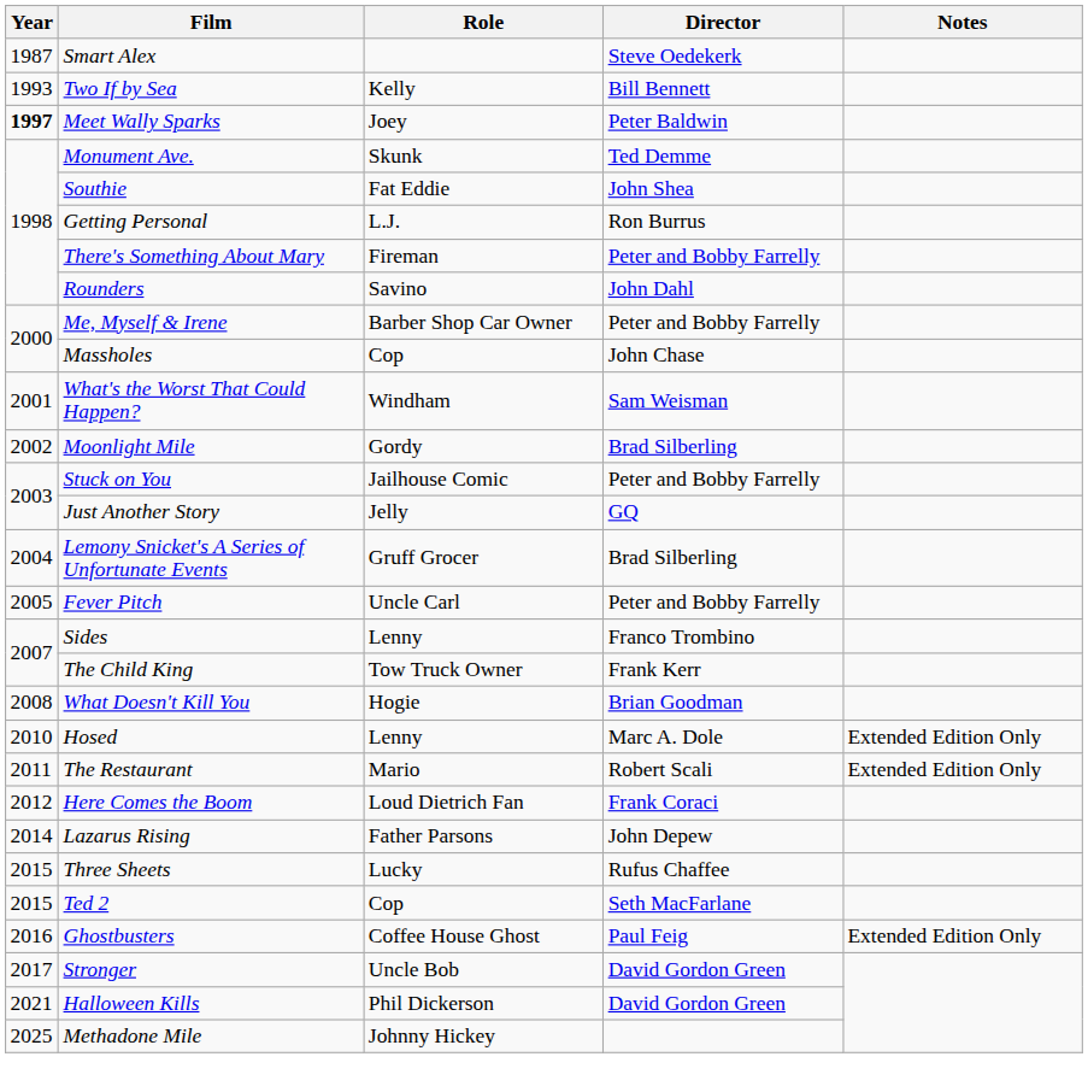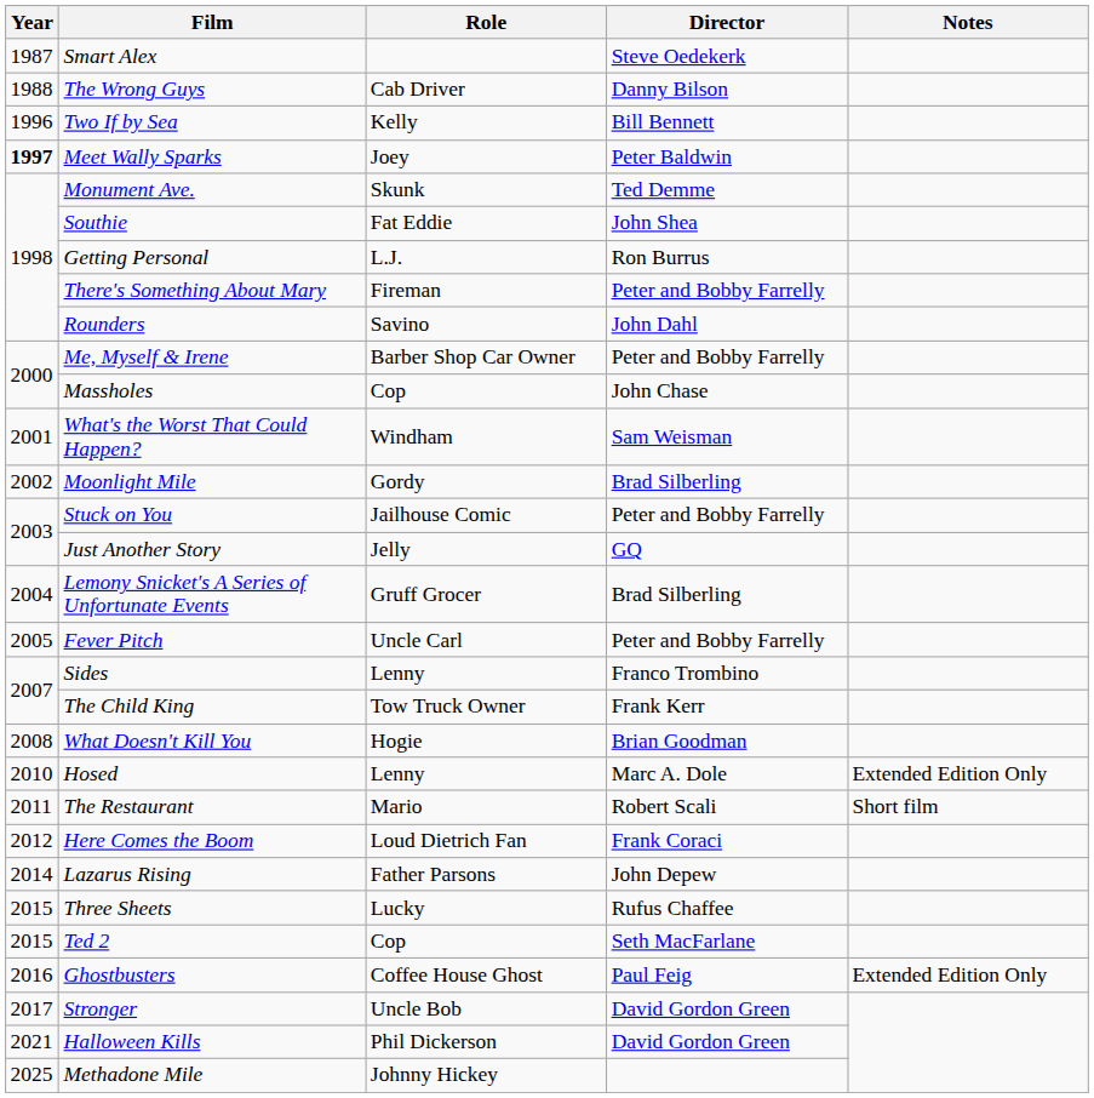+ row: 1988 | The Wrong Guys | Cab Driver | Danny Bilson
Two If by Sea | Year: 1993 -> 1996
The Restaurant | Notes: Extended Edition Only -> Short film
